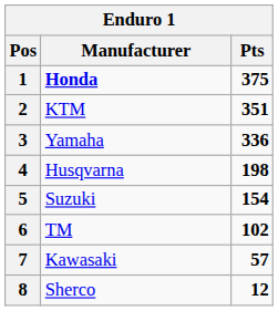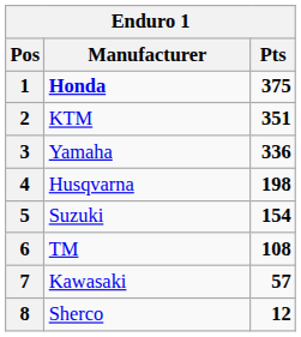6 | Pts: 102 -> 108
